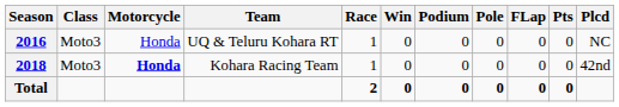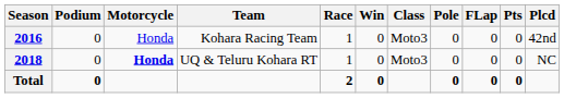columns swapped: Class <-> Podium
2016 | Team: UQ & Teluru Kohara RT -> Kohara Racing Team
2016 | Plcd: NC -> 42nd
2018 | Team: Kohara Racing Team -> UQ & Teluru Kohara RT
2018 | Plcd: 42nd -> NC
